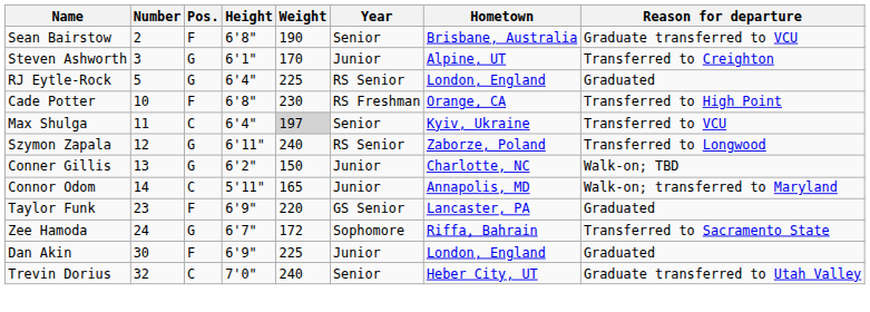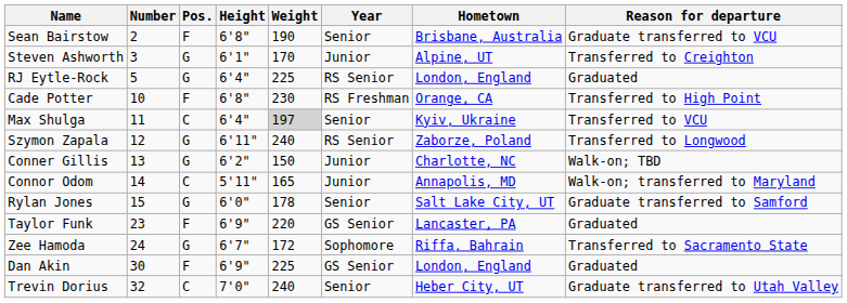+ row: Rylan Jones | 15 | G | 6'0" | 178 | Senior | Salt Lake City, UT | Graduate transferred to Samford
Dan Akin | Year: Junior -> GS Senior
